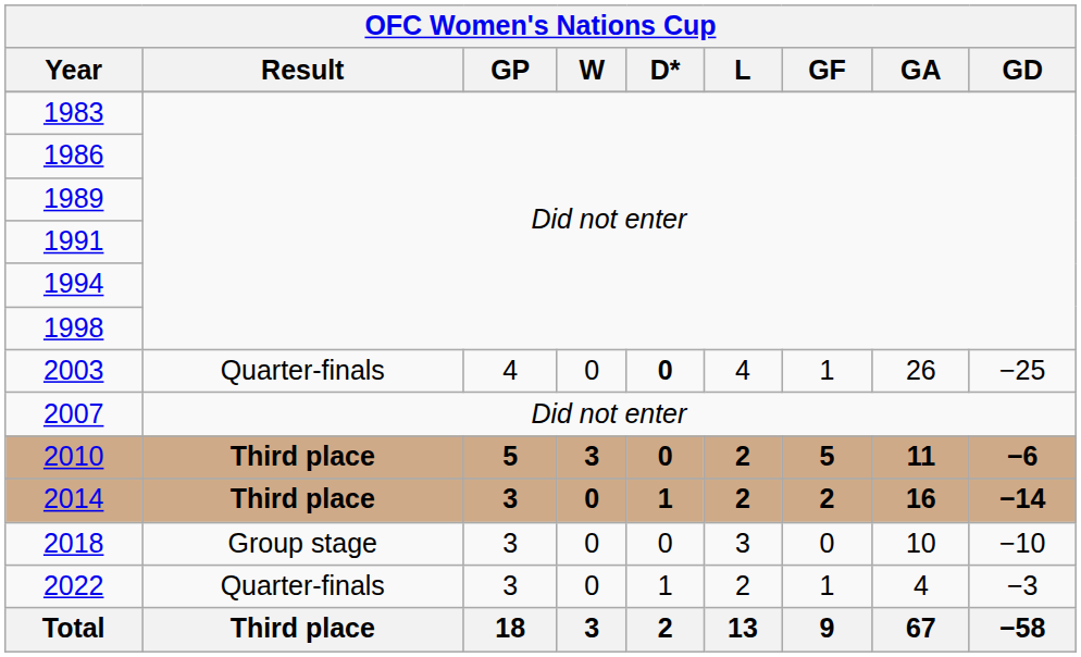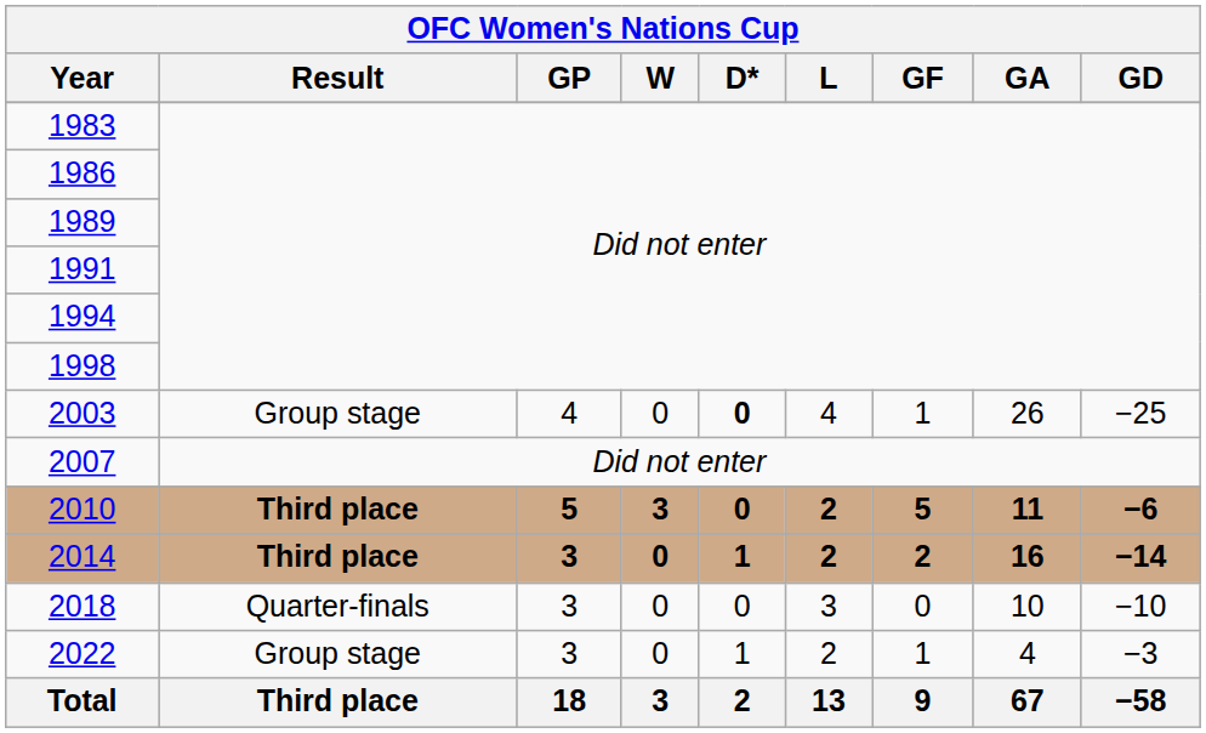2003 | Result: Quarter-finals -> Group stage
2018 | Result: Group stage -> Quarter-finals
2022 | Result: Quarter-finals -> Group stage
